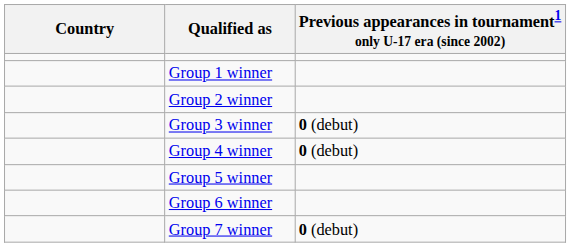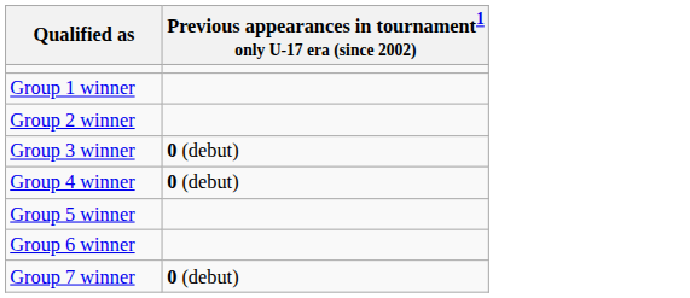- column: Country
